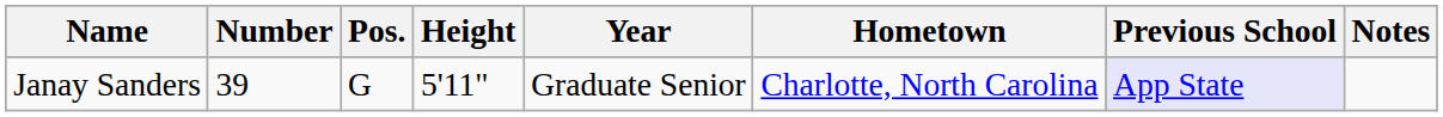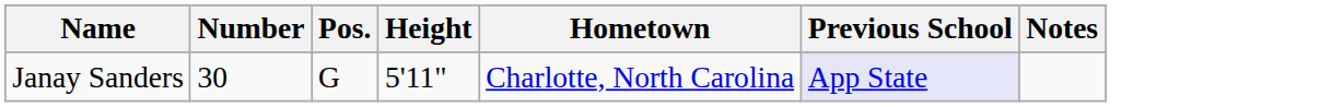- column: Year | Graduate Senior
Janay Sanders | Number: 39 -> 30
